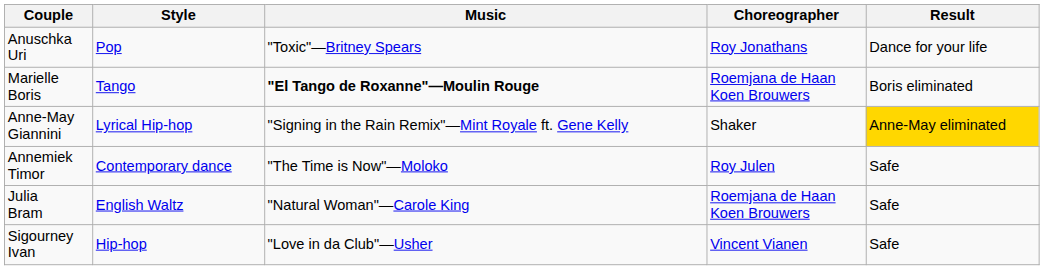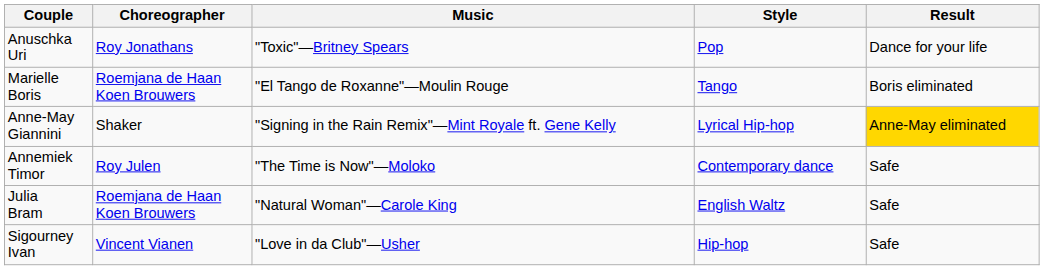columns swapped: Style <-> Choreographer
Marielle Boris | Music: bold -> normal
